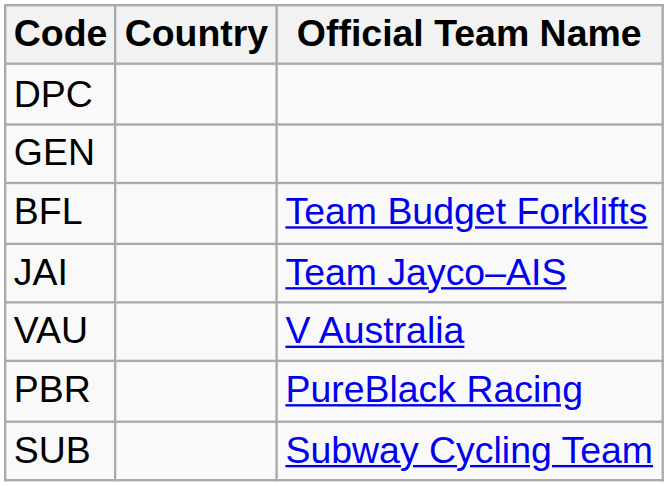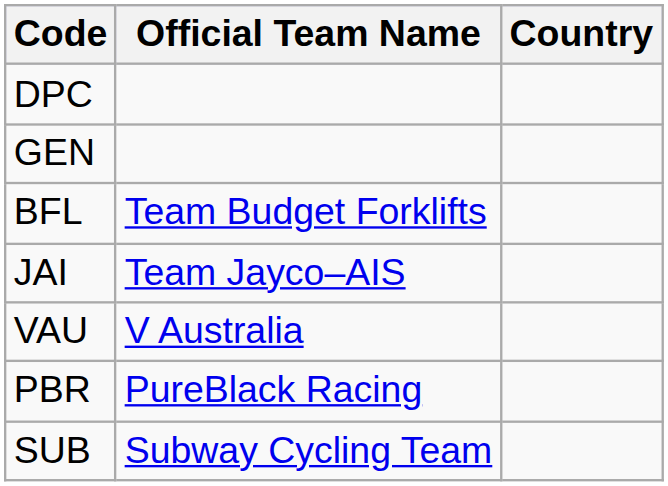columns swapped: Official Team Name <-> Country
